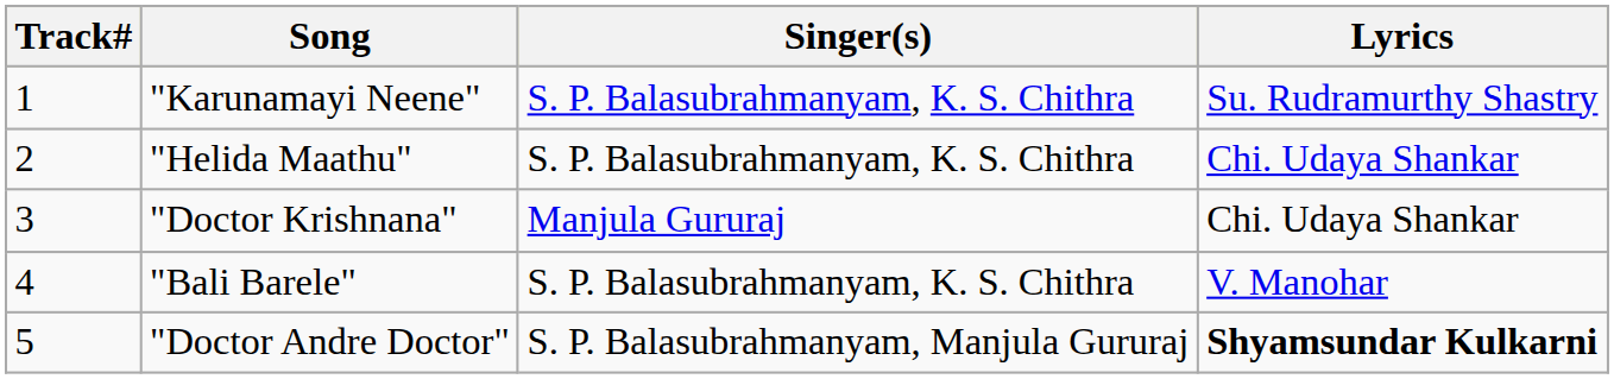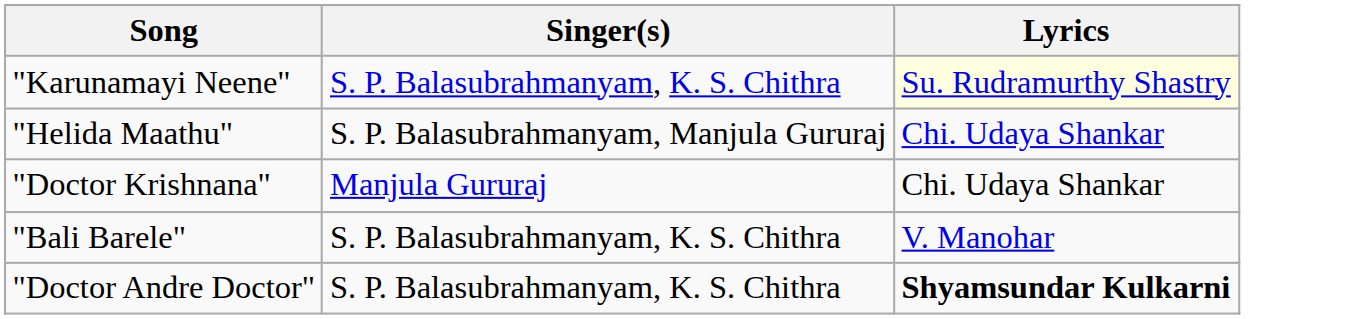- column: Track# | 1 | 2 | 3 | 4 | 5
"Karunamayi Neene" | Lyrics: no background -> lightyellow background
"Helida Maathu" | Singer(s): S. P. Balasubrahmanyam, K. S. Chithra -> S. P. Balasubrahmanyam, Manjula Gururaj
"Doctor Andre Doctor" | Singer(s): S. P. Balasubrahmanyam, Manjula Gururaj -> S. P. Balasubrahmanyam, K. S. Chithra
